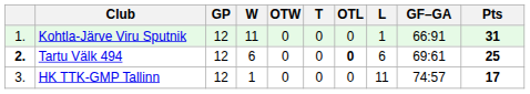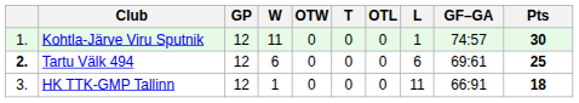Kohtla-Järve Viru Sputnik | GF–GA: 66:91 -> 74:57
Kohtla-Järve Viru Sputnik | Pts: 31 -> 30
Tartu Välk 494 | OTL: bold -> normal
HK TTK-GMP Tallinn | GF–GA: 74:57 -> 66:91
HK TTK-GMP Tallinn | Pts: 17 -> 18
